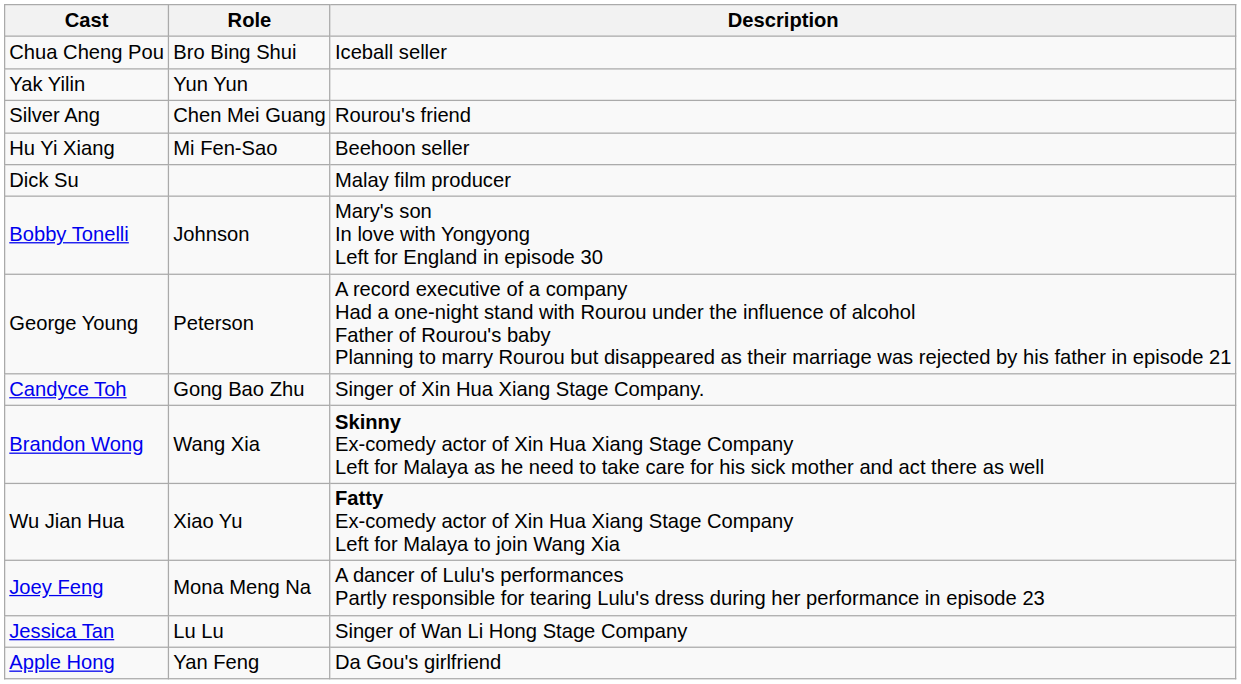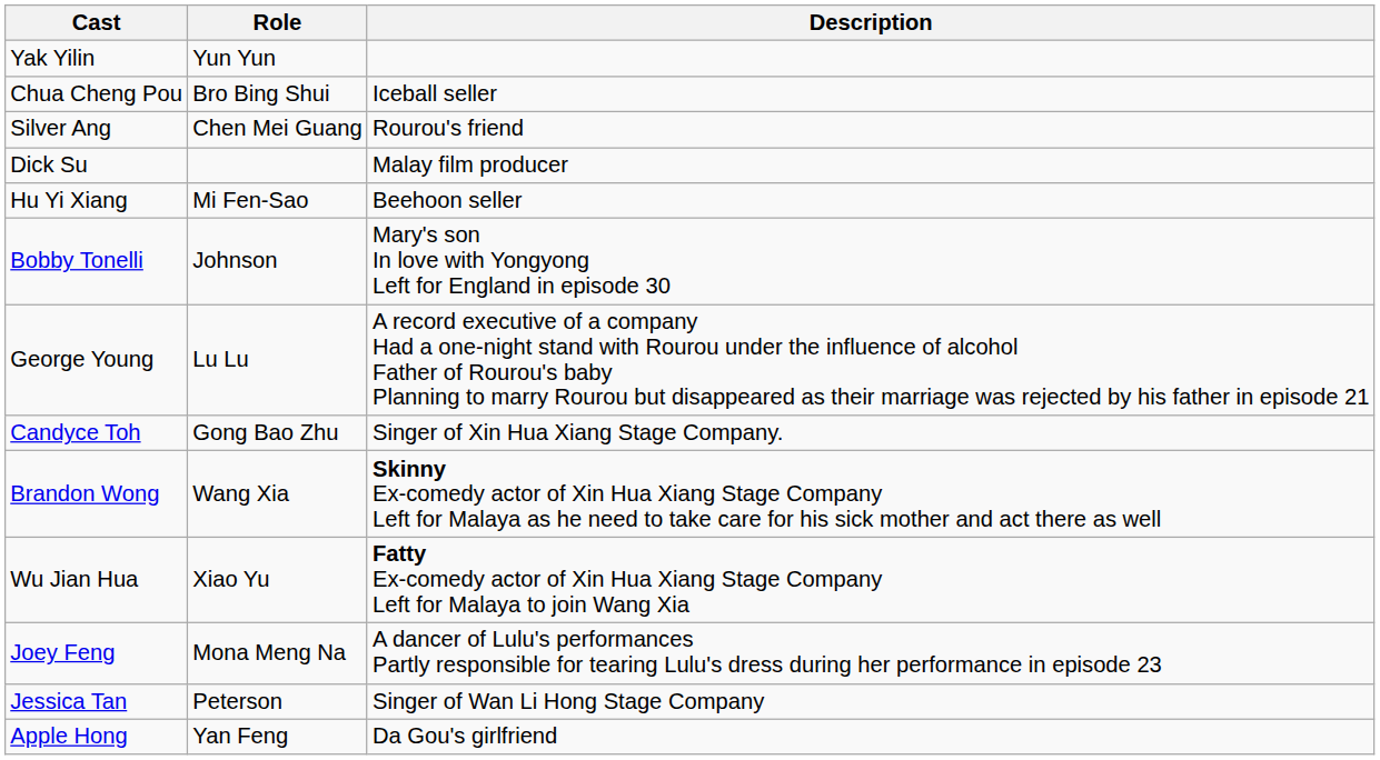rows swapped: Chua Cheng Pou <-> Yak Yilin
rows swapped: Hu Yi Xiang <-> Dick Su
George Young | Role: Peterson -> Lu Lu
Jessica Tan | Role: Lu Lu -> Peterson
